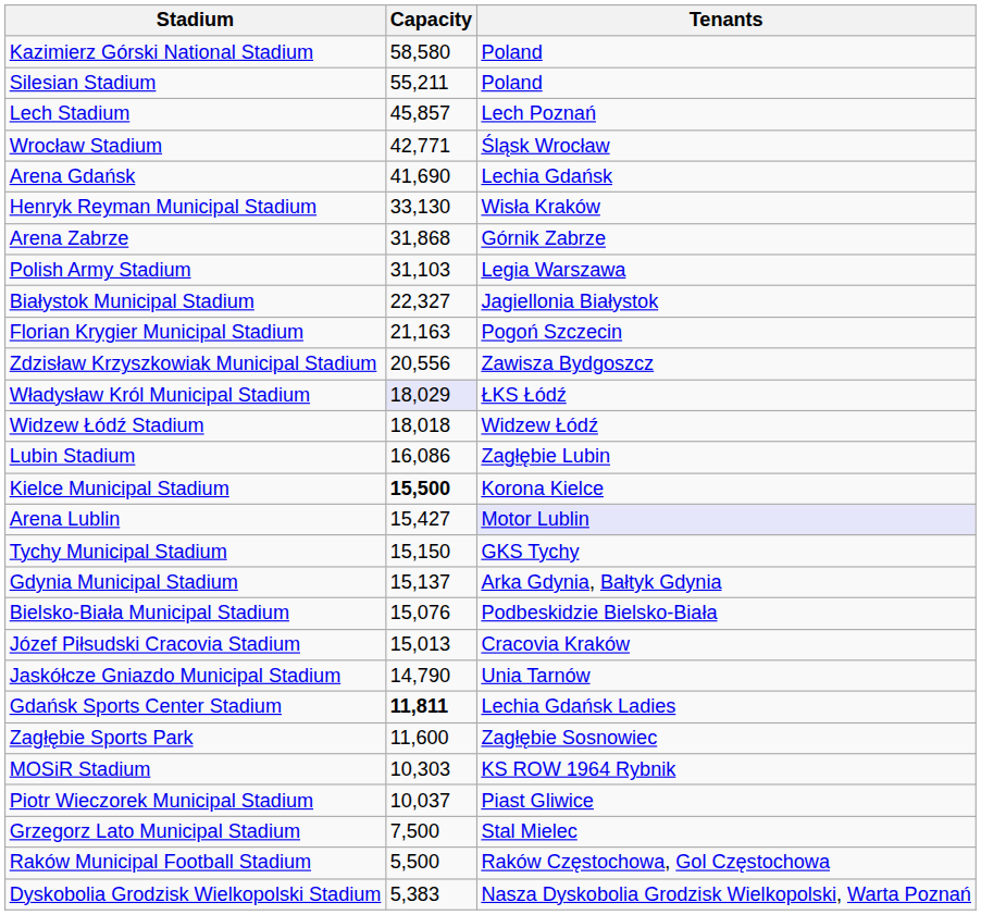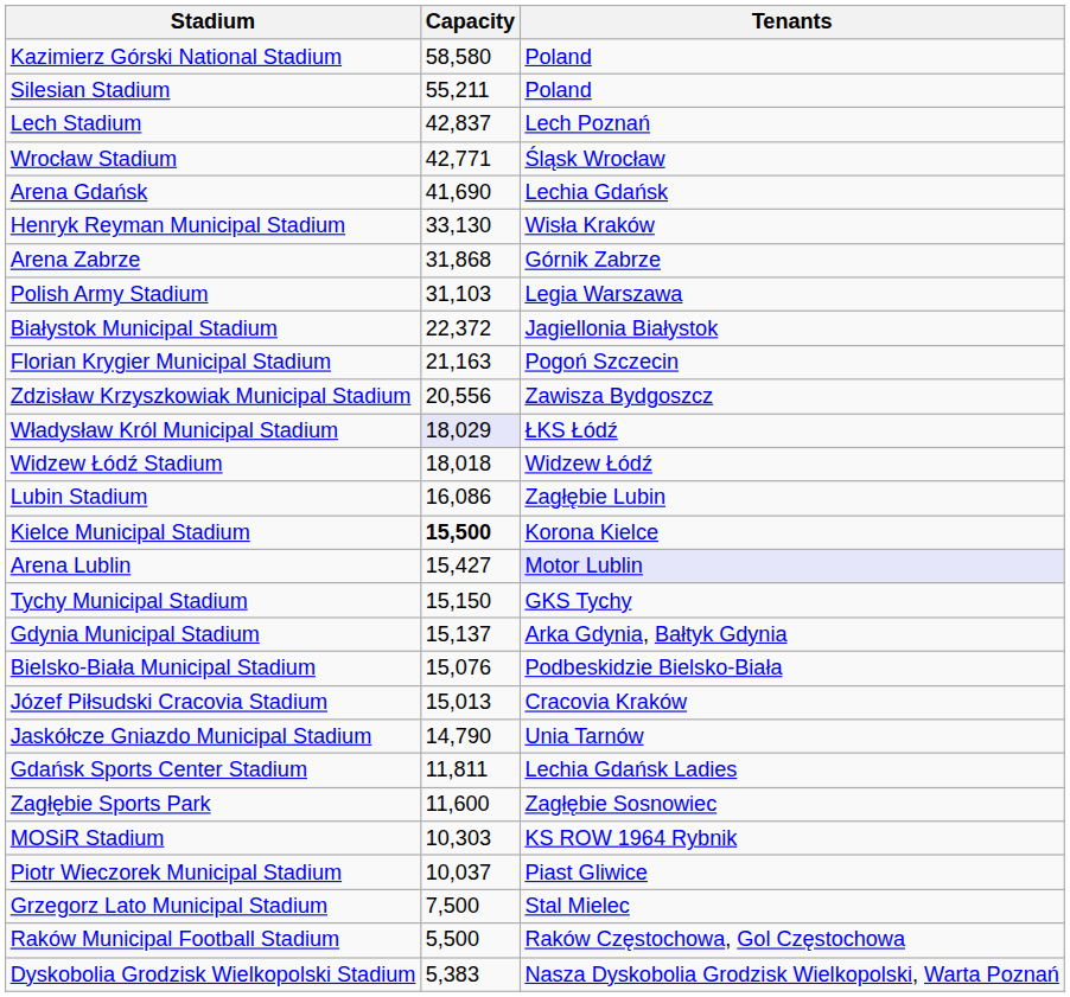Lech Stadium | Capacity: 45,857 -> 42,837
Białystok Municipal Stadium | Capacity: 22,327 -> 22,372
Gdańsk Sports Center Stadium | Capacity: bold -> normal
